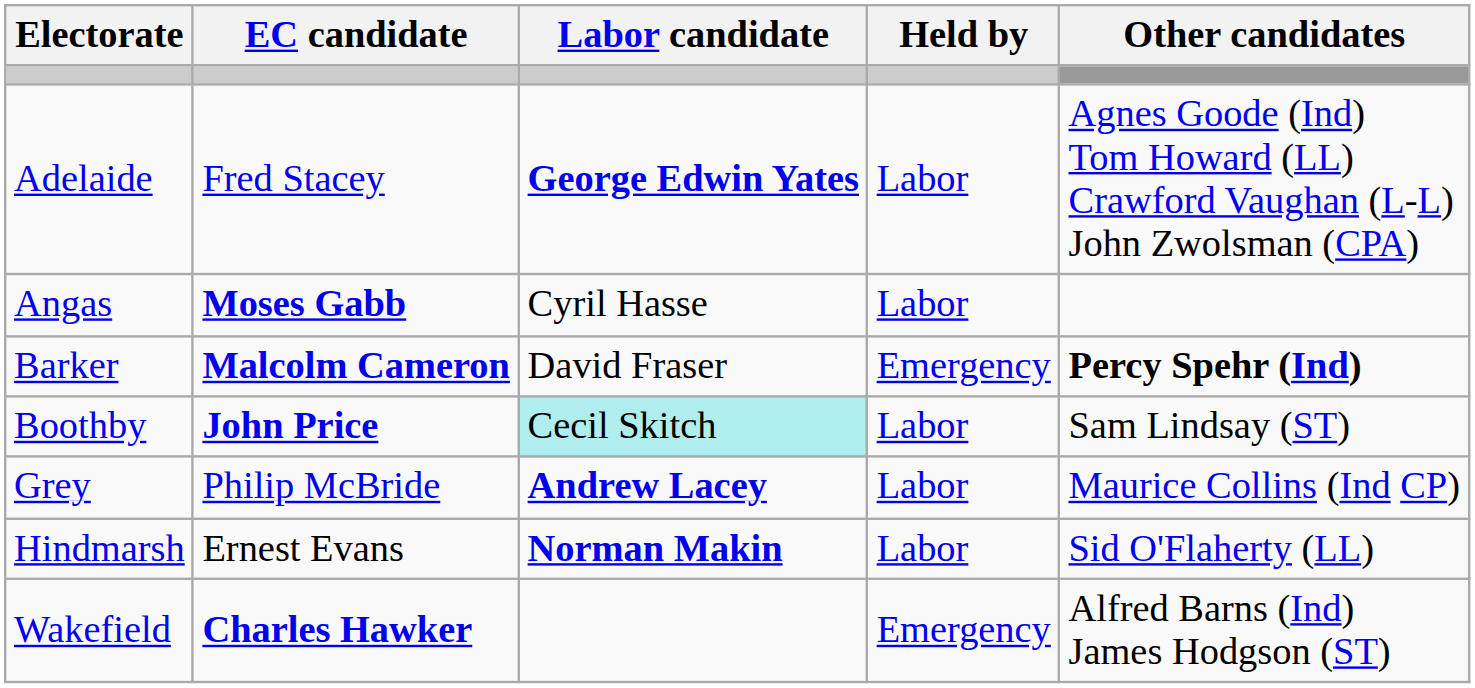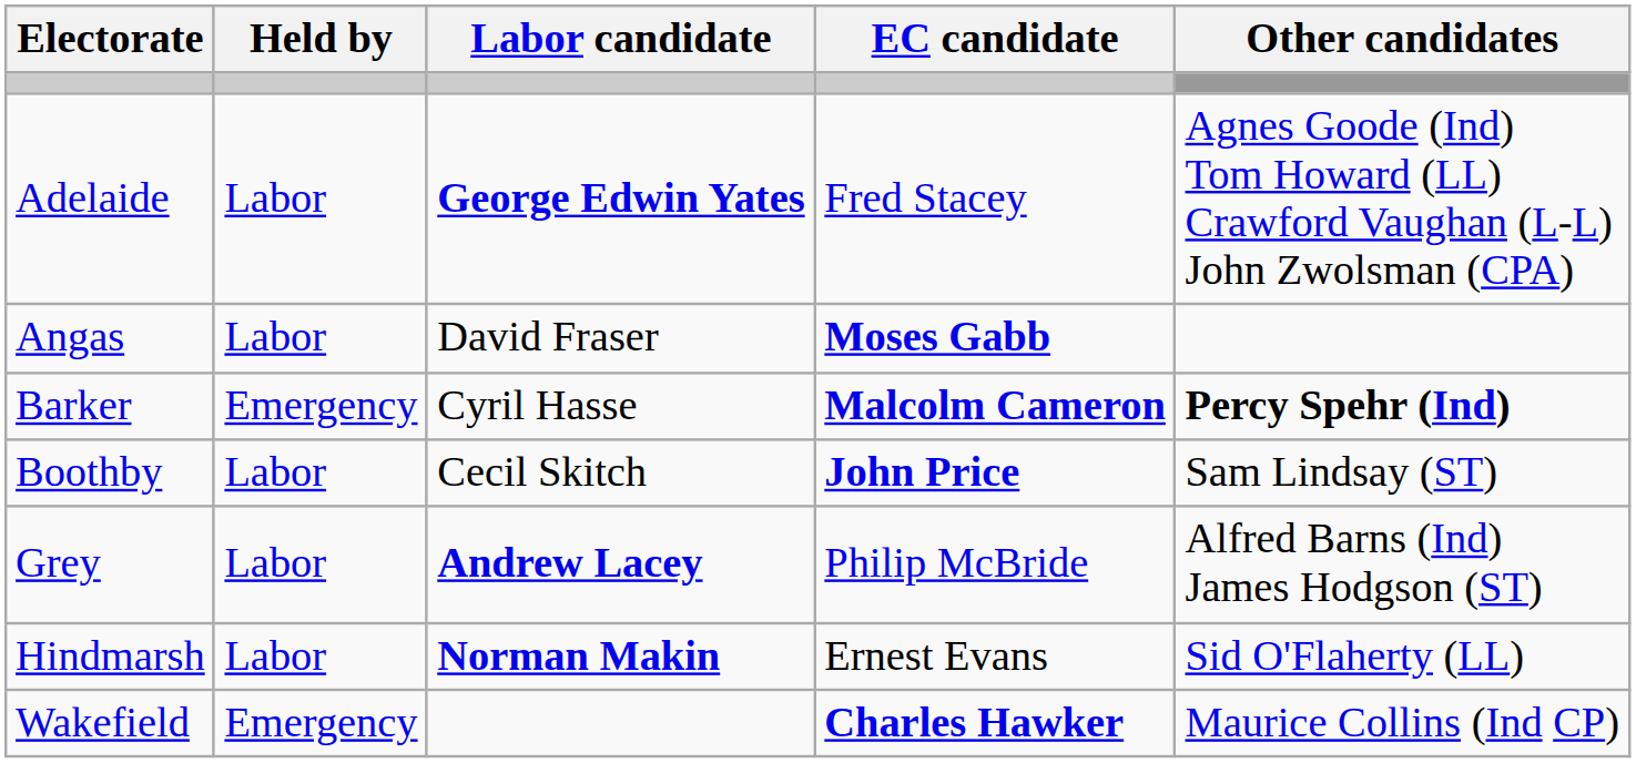columns swapped: Held by <-> EC candidate
Angas | Labor candidate: Cyril Hasse -> David Fraser
Barker | Labor candidate: David Fraser -> Cyril Hasse
Boothby | Labor candidate: paleturquoise background -> no background
Grey | Other candidates: Maurice Collins (Ind CP) -> Alfred Barns (Ind) James Hodgson (ST)
Wakefield | Other candidates: Alfred Barns (Ind) James Hodgson (ST) -> Maurice Collins (Ind CP)
